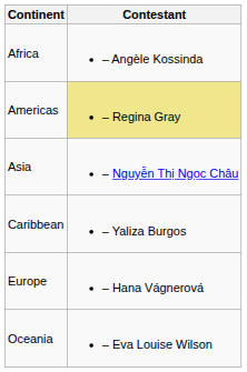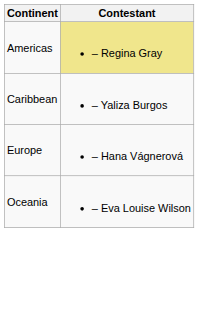- row: Africa | – Angèle Kossinda
- row: Asia | – Nguyễn Thị Ngọc Châu
